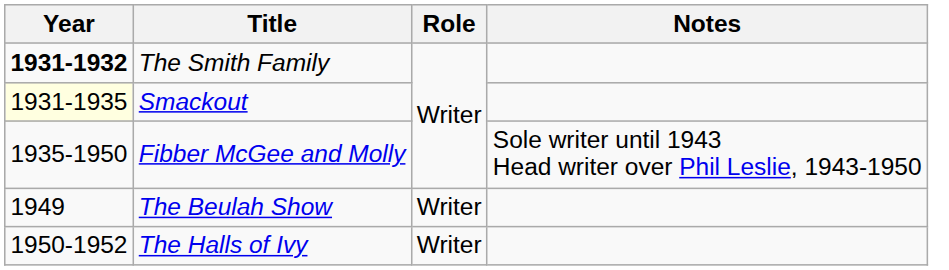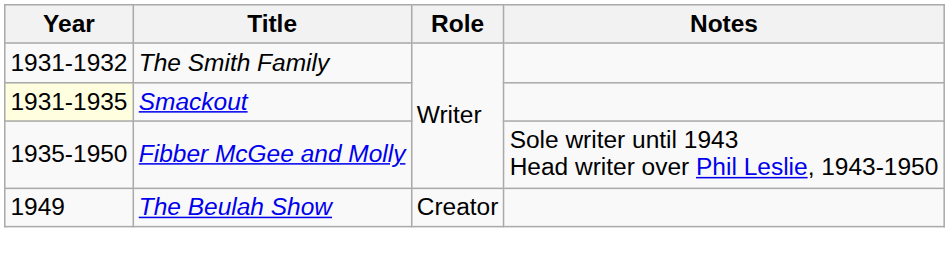The Smith Family | Year: bold -> normal
The Beulah Show | Role: Writer -> Creator
- row: 1950-1952 | The Halls of Ivy | Writer
